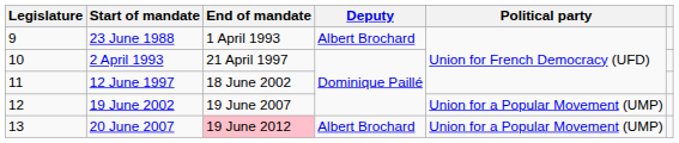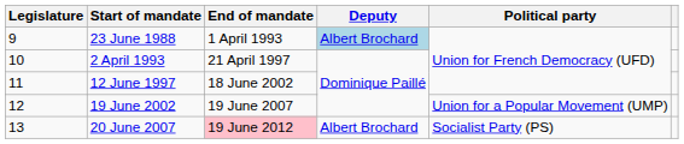9 | Deputy: no background -> lightblue background
13 | Political party: Union for a Popular Movement (UMP) -> Socialist Party (PS)
